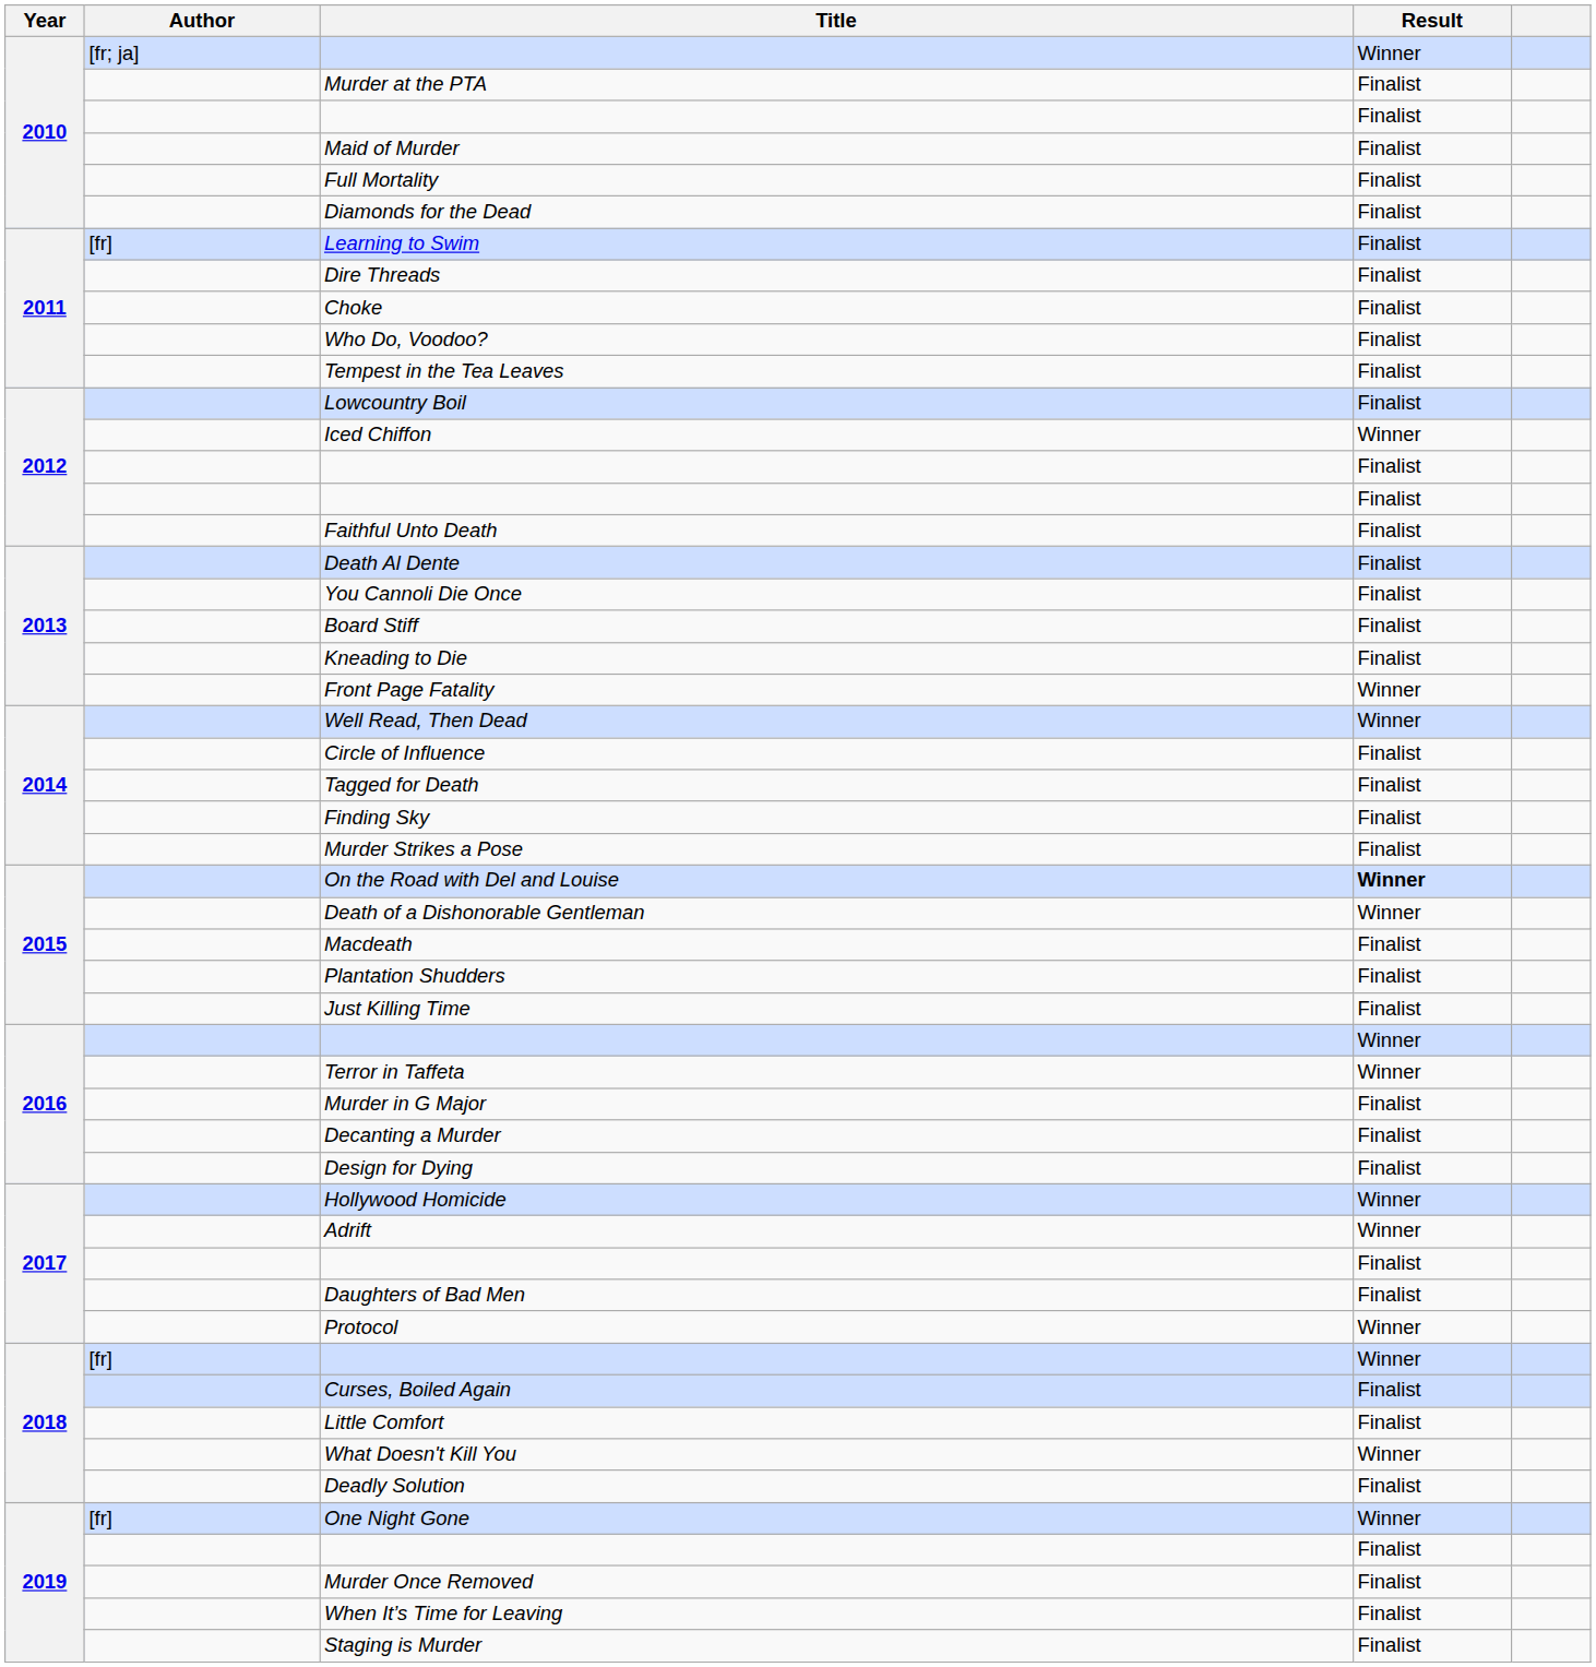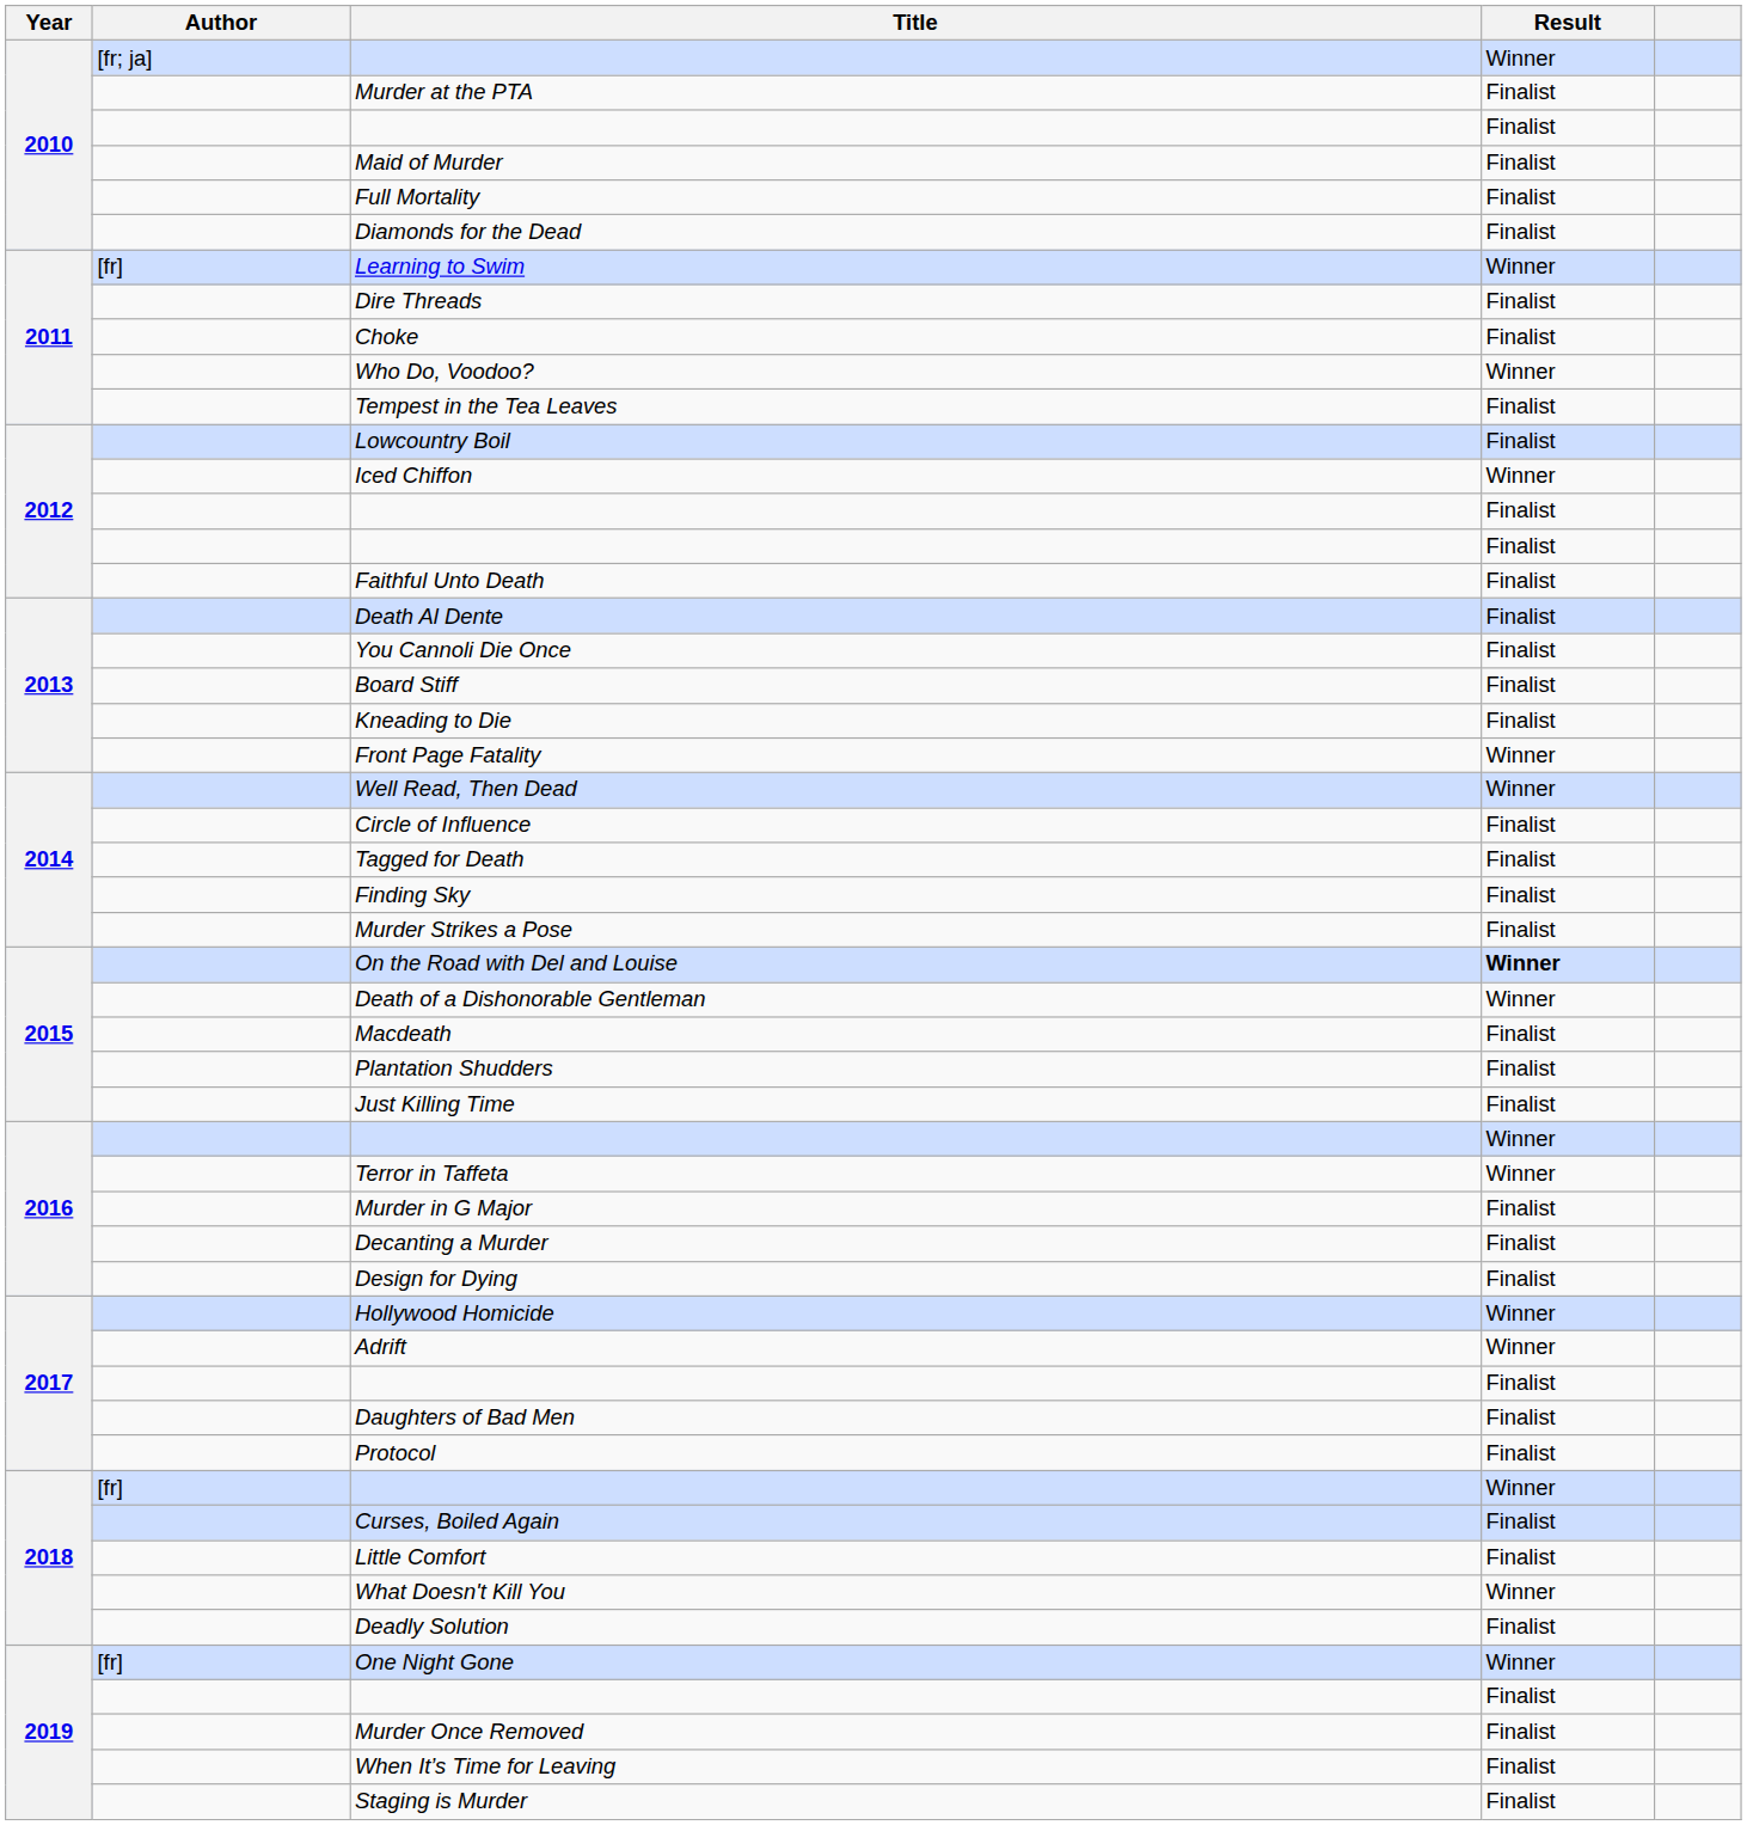Learning to Swim | Result: Finalist -> Winner
Who Do, Voodoo? | Result: Finalist -> Winner
Protocol | Result: Winner -> Finalist
